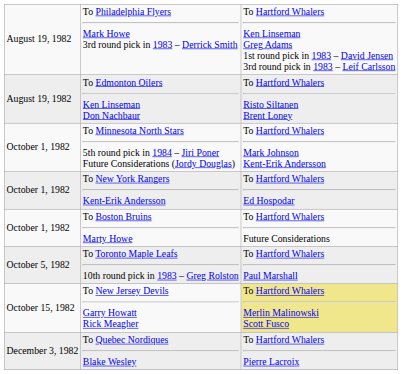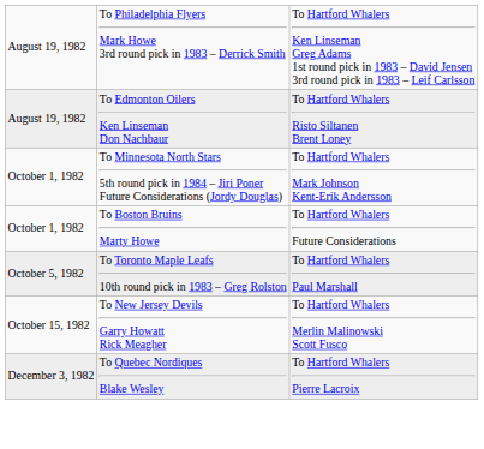- row: October 1, 1982 | To New York Rangers Kent-Erik Andersson | To Hartford Whalers Ed Hospodar
To New Jersey Devils Garry Howatt Rick Meagher | column 3: khaki background -> no background
